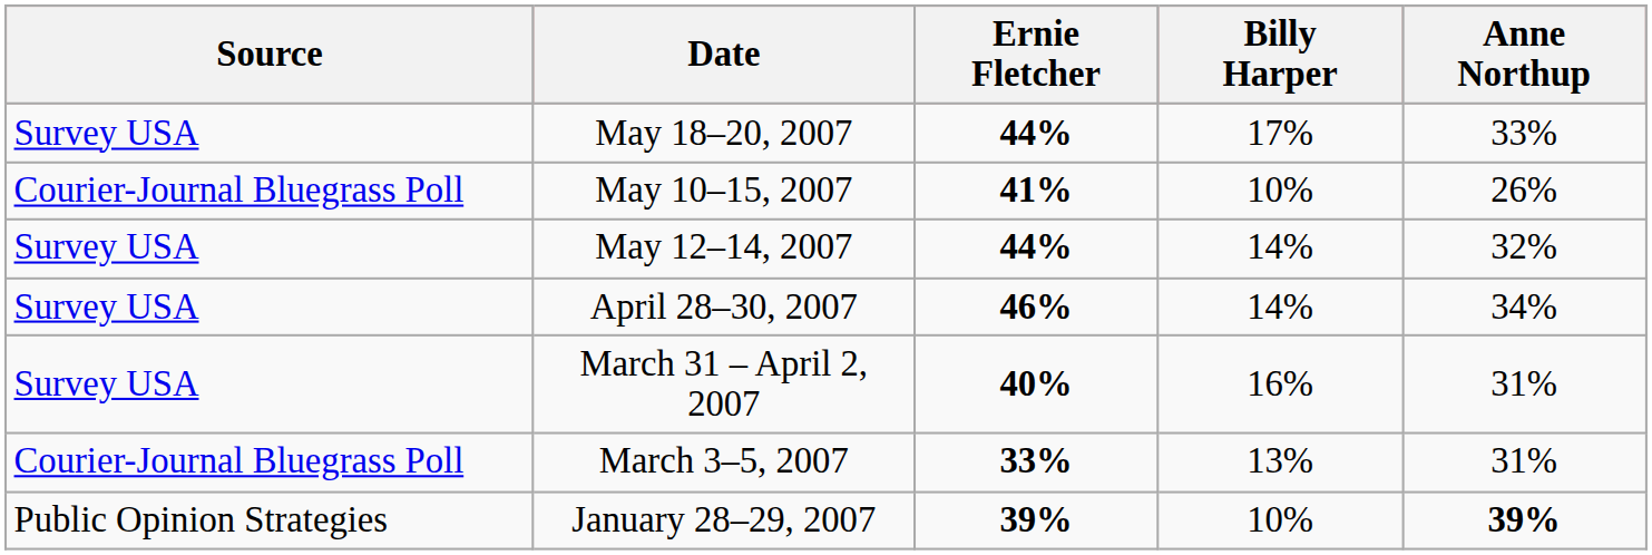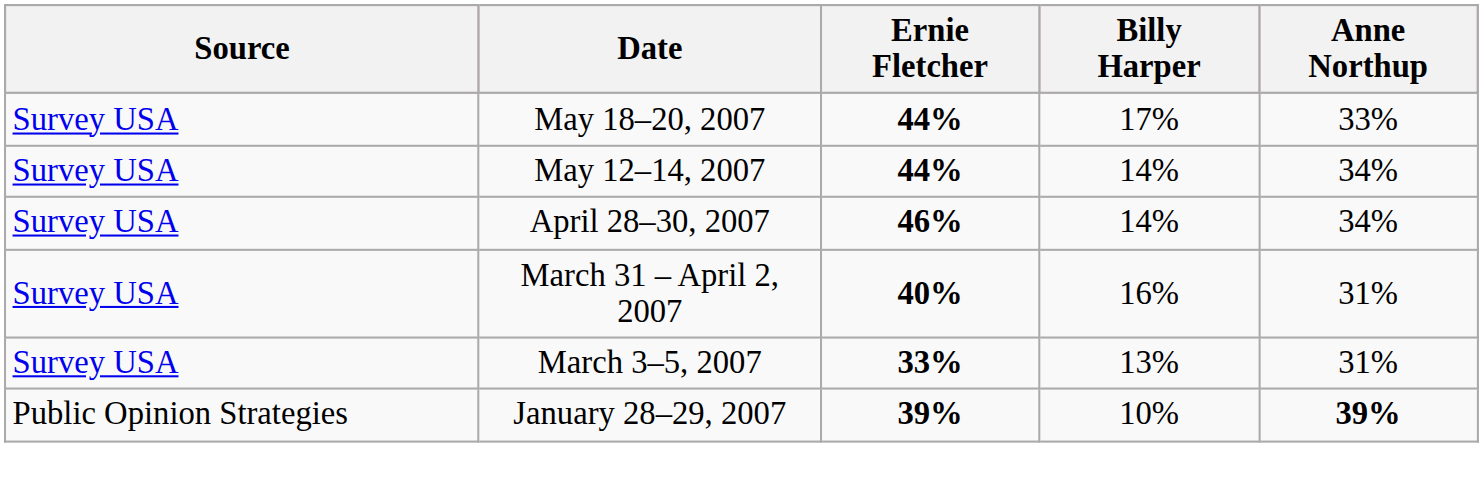- row: Courier-Journal Bluegrass Poll | May 10–15, 2007 | 41% | 10% | 26%
May 12–14, 2007 | Anne Northup: 32% -> 34%
March 3–5, 2007 | Source: Courier-Journal Bluegrass Poll -> Survey USA
